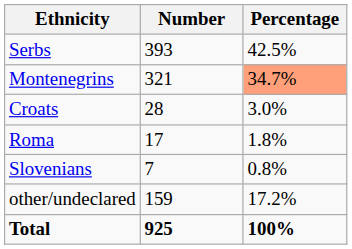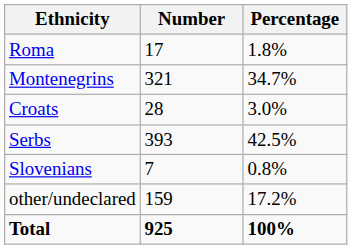rows swapped: Serbs <-> Roma
Montenegrins | Percentage: lightsalmon background -> no background
